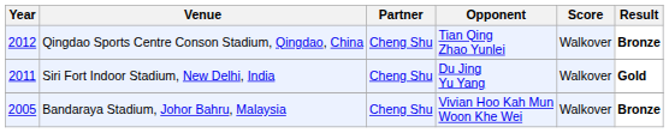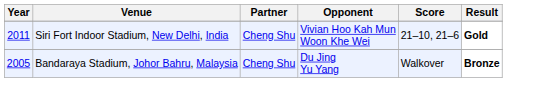- row: 2012 | Qingdao Sports Centre Conson Stadium, Qingdao, China | Cheng Shu | Tian Qing Zhao Yunlei | Walkover | Bronze
Siri Fort Indoor Stadium, New Delhi, India | Opponent: Du Jing Yu Yang -> Vivian Hoo Kah Mun Woon Khe Wei
Siri Fort Indoor Stadium, New Delhi, India | Score: Walkover -> 21–10, 21–6
Bandaraya Stadium, Johor Bahru, Malaysia | Opponent: Vivian Hoo Kah Mun Woon Khe Wei -> Du Jing Yu Yang
